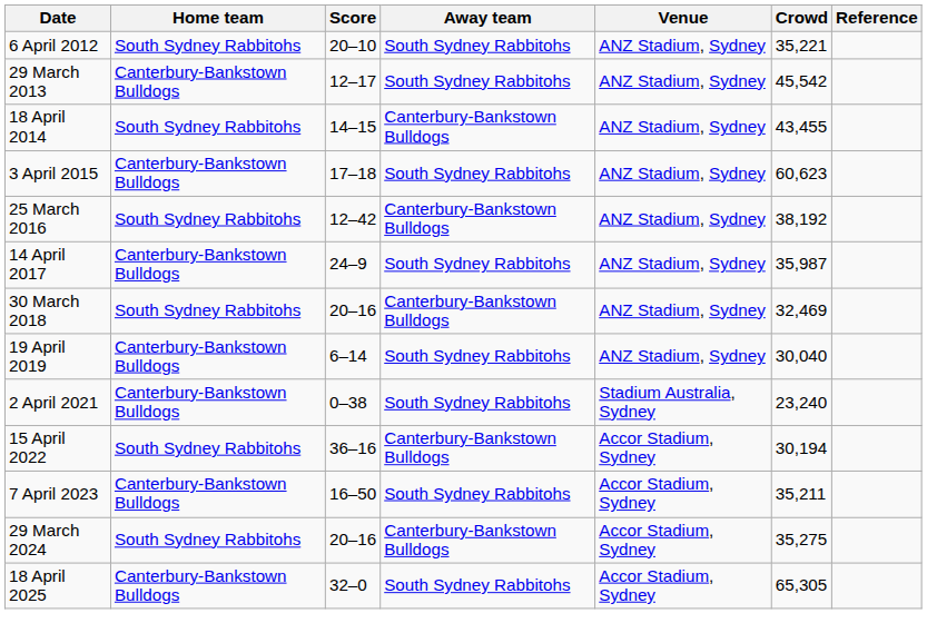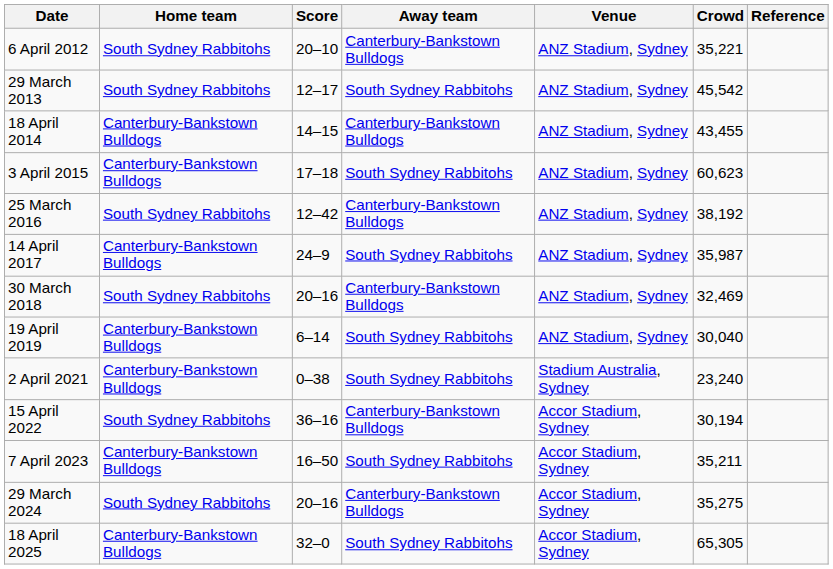6 April 2012 | Away team: South Sydney Rabbitohs -> Canterbury-Bankstown Bulldogs
29 March 2013 | Home team: Canterbury-Bankstown Bulldogs -> South Sydney Rabbitohs
18 April 2014 | Home team: South Sydney Rabbitohs -> Canterbury-Bankstown Bulldogs
